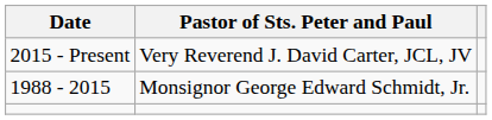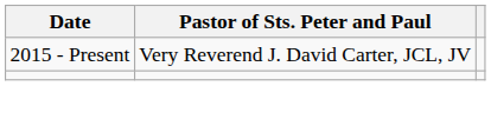- row: 1988 - 2015 | Monsignor George Edward Schmidt, Jr.
